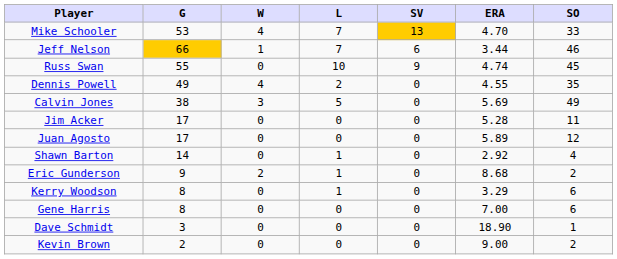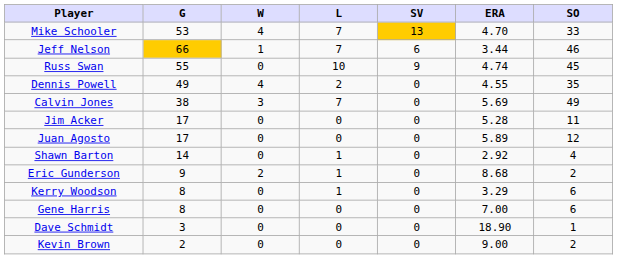Calvin Jones | L: 5 -> 7
